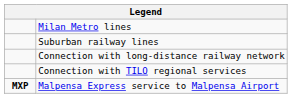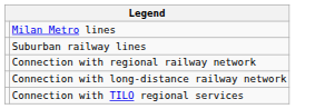+ row: Connection with regional railway network
- row: MXP | Malpensa Express service to Malpensa Airport
